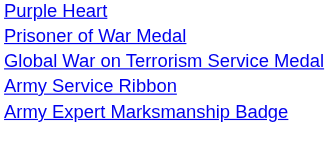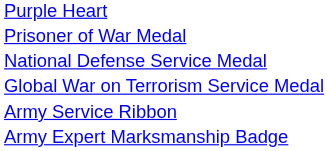+ row: National Defense Service Medal
